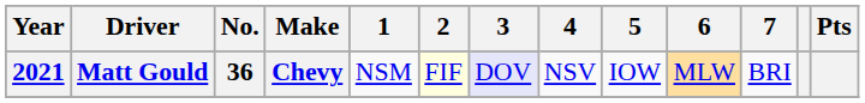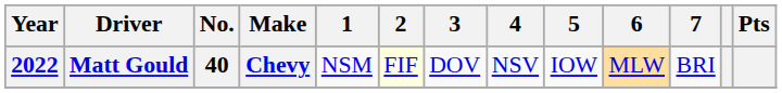Matt Gould | Year: 2021 -> 2022
Matt Gould | No.: 36 -> 40
Matt Gould | 3: lavender background -> no background
